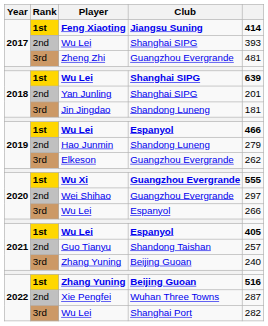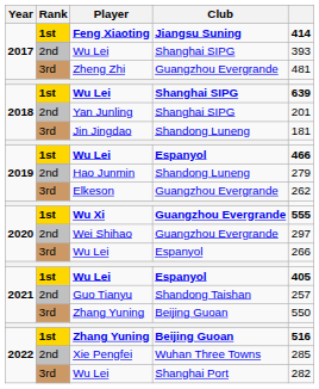2021 / Zhang Yuning | column 5: 240 -> 550
Xie Pengfei | column 5: 287 -> 285
